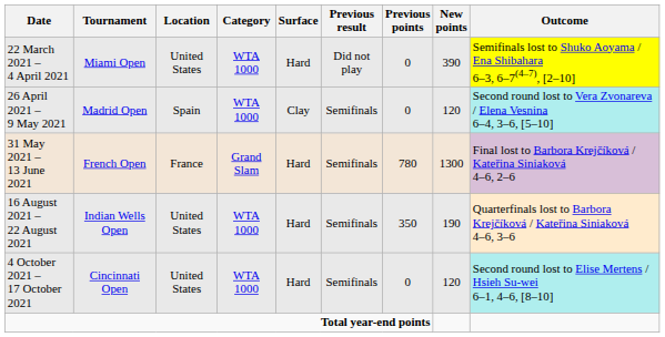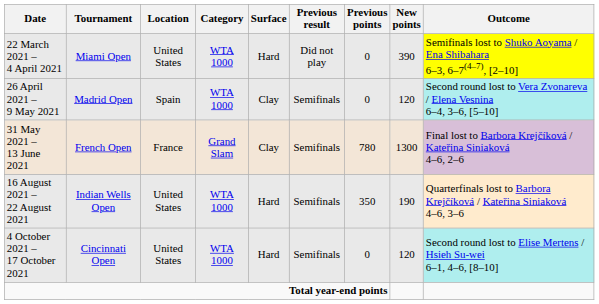31 May 2021 – 13 June 2021 | Surface: Hard -> Clay
